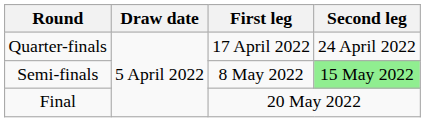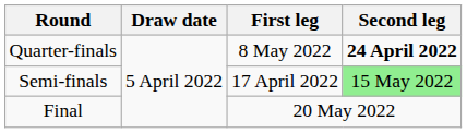Quarter-finals | First leg: 17 April 2022 -> 8 May 2022
Quarter-finals | Second leg: normal -> bold
Semi-finals | First leg: 8 May 2022 -> 17 April 2022
